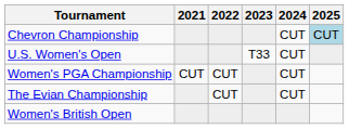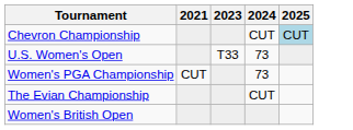- column: 2022 | CUT | CUT
U.S. Women's Open | 2024: CUT -> 73
Women's PGA Championship | 2024: CUT -> 73
